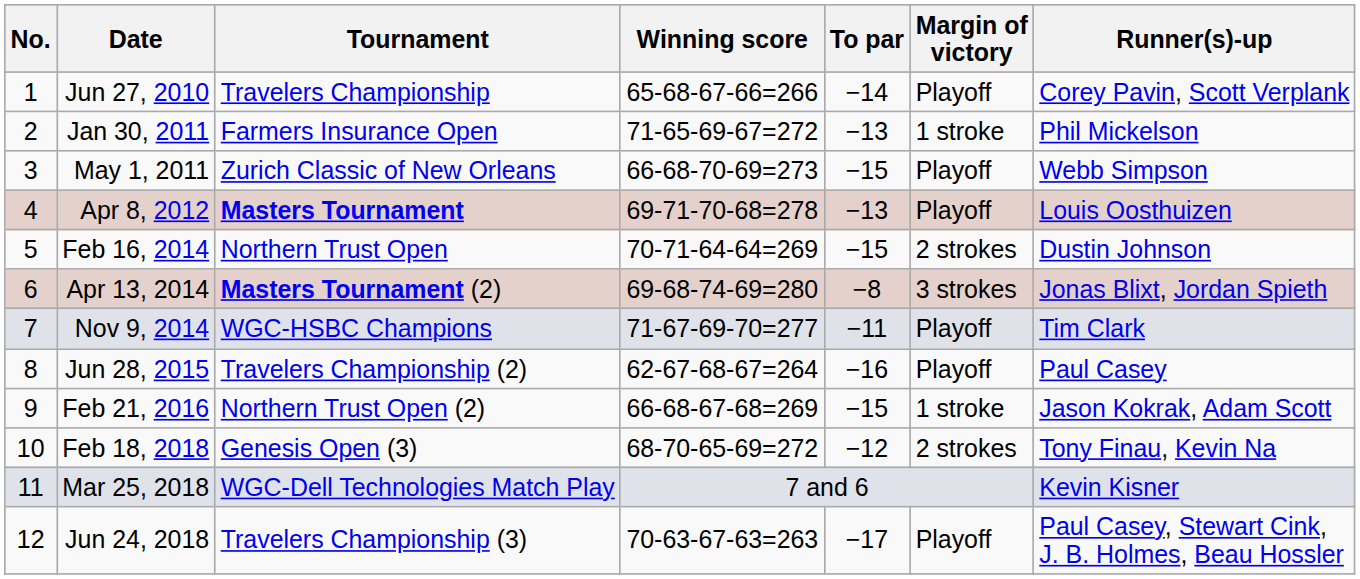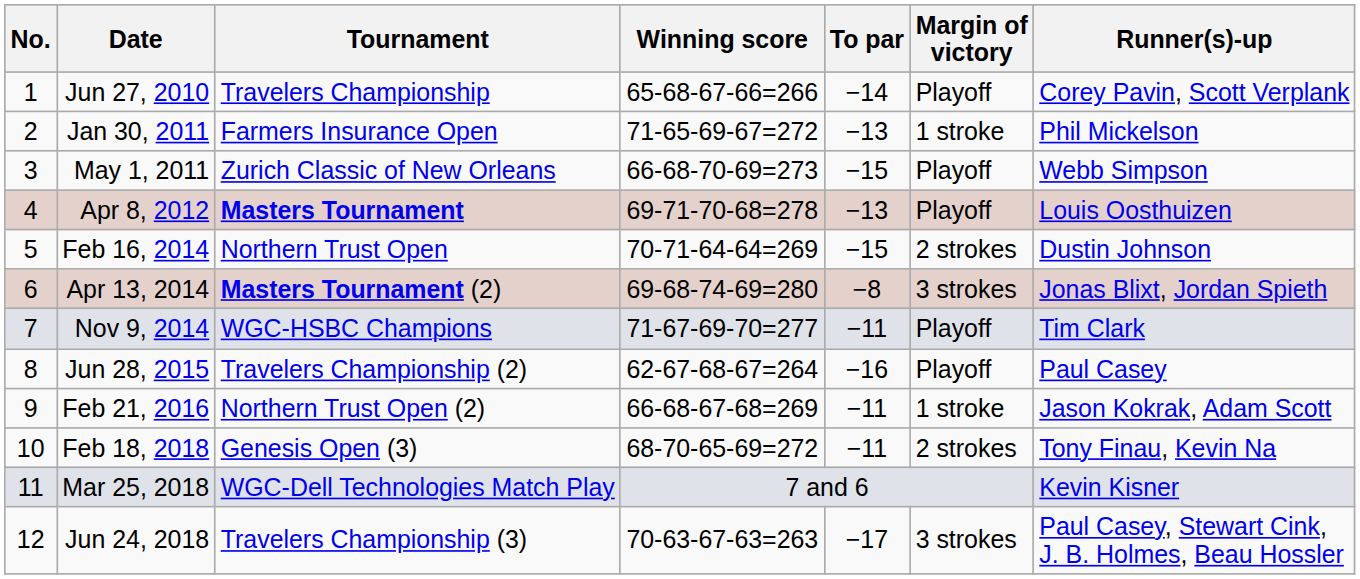Feb 21, 2016 | To par: −15 -> −11
Feb 18, 2018 | To par: −12 -> −11
Jun 24, 2018 | Margin of victory: Playoff -> 3 strokes
